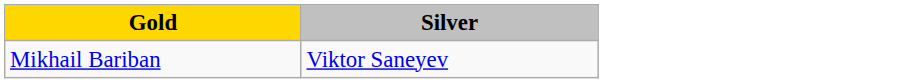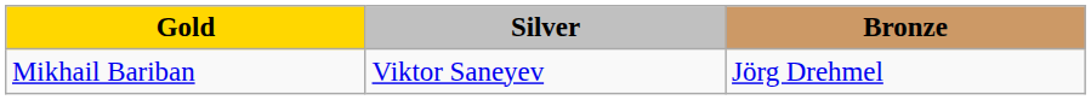+ column: Bronze | Jörg Drehmel
